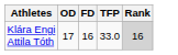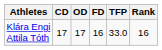+ column: CD | 17
Klára Engi Attila Tóth | Rank: lightgrey background -> no background
